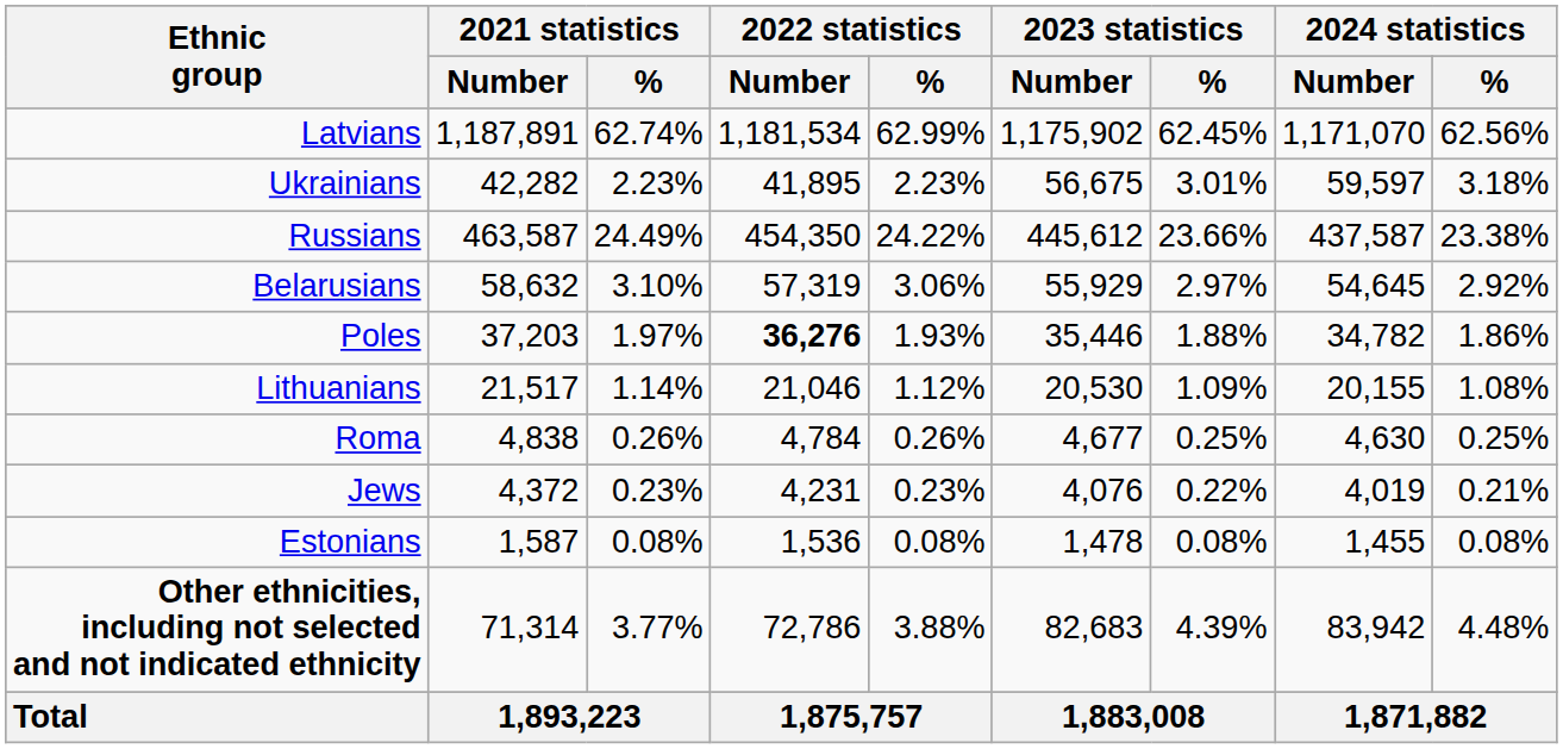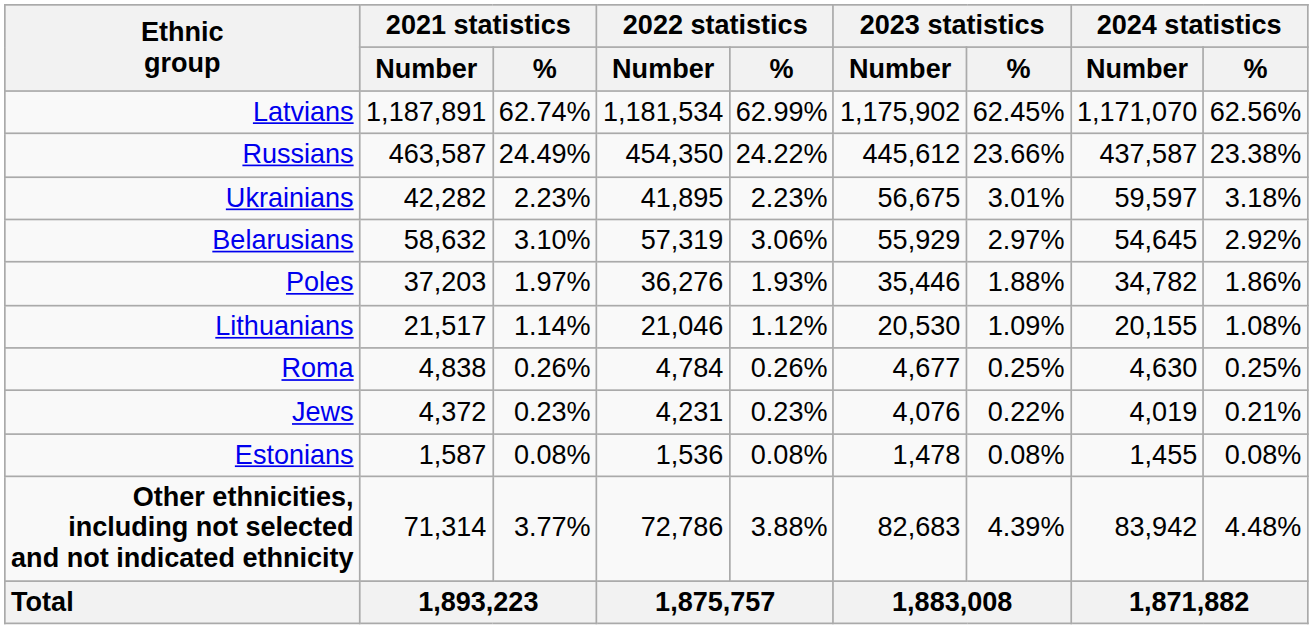rows swapped: Russians <-> Ukrainians
Poles | 2022 statistics / Number: bold -> normal
